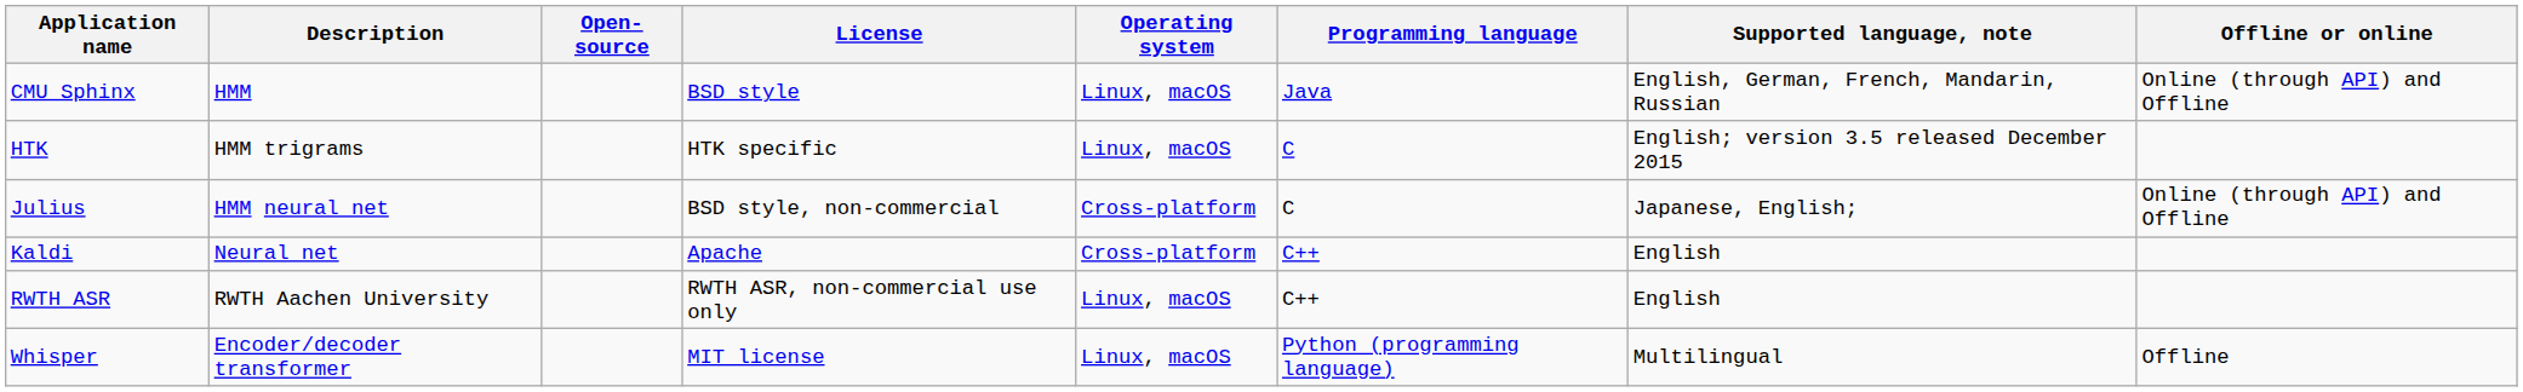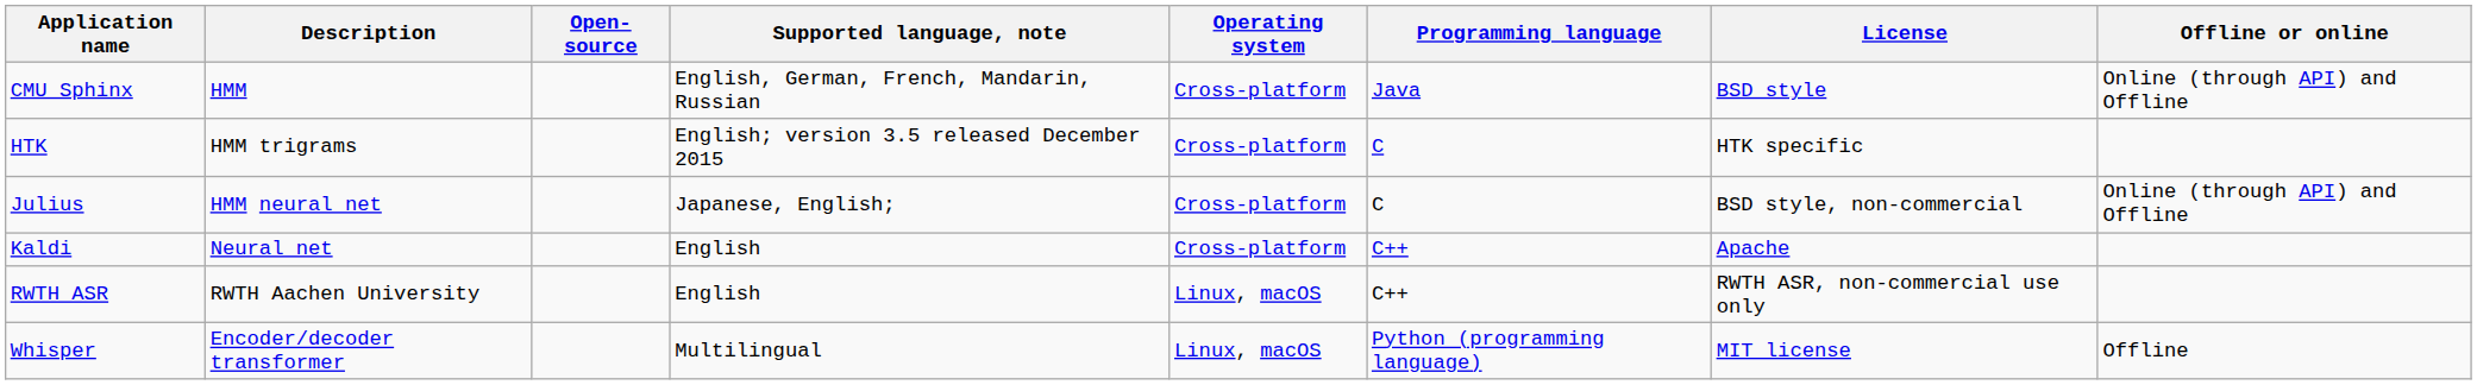columns swapped: License <-> Supported language, note
CMU Sphinx | Operating system: Linux, macOS -> Cross-platform
HTK | Operating system: Linux, macOS -> Cross-platform
